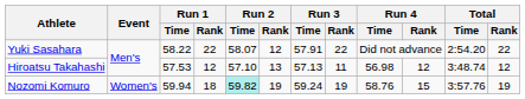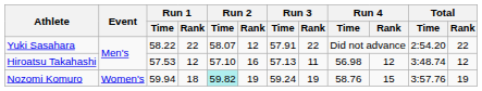Hiroatsu Takahashi | Run 2 / Rank: 13 -> 16
